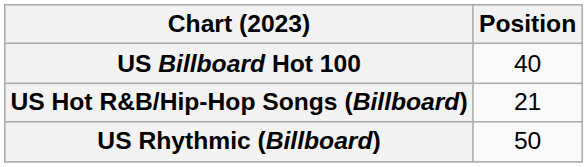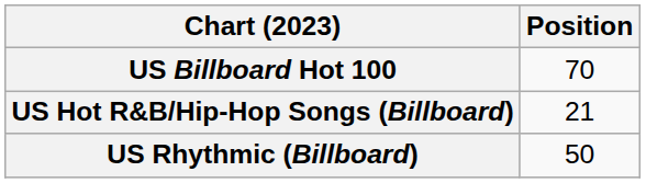US Billboard Hot 100 | Position: 40 -> 70
